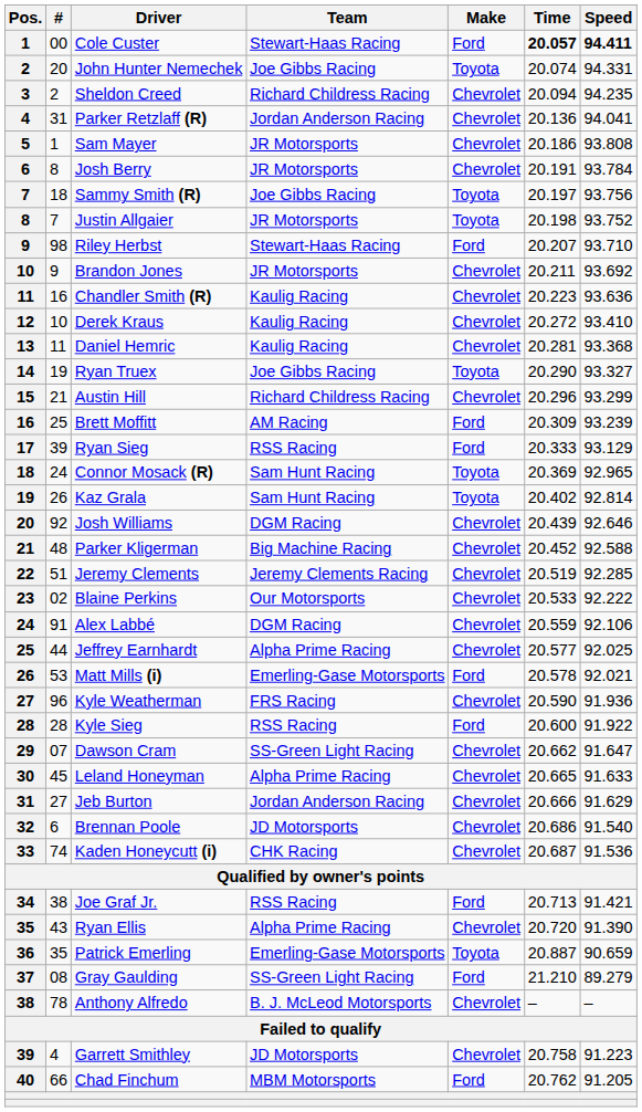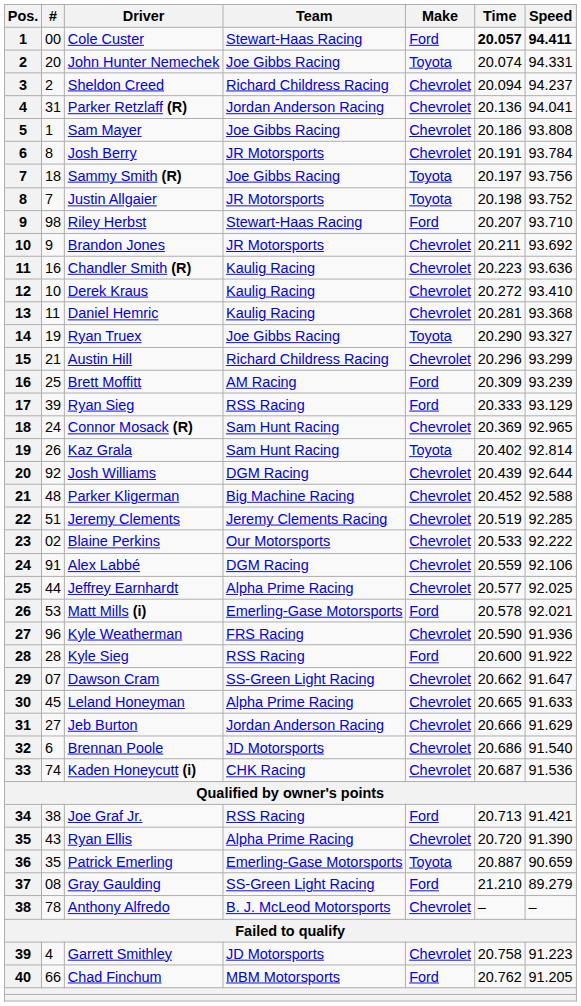Sheldon Creed | Speed: 94.235 -> 94.237
Sam Mayer | Team: JR Motorsports -> Joe Gibbs Racing
Connor Mosack (R) | Make: Toyota -> Chevrolet
Josh Williams | Speed: 92.646 -> 92.644
